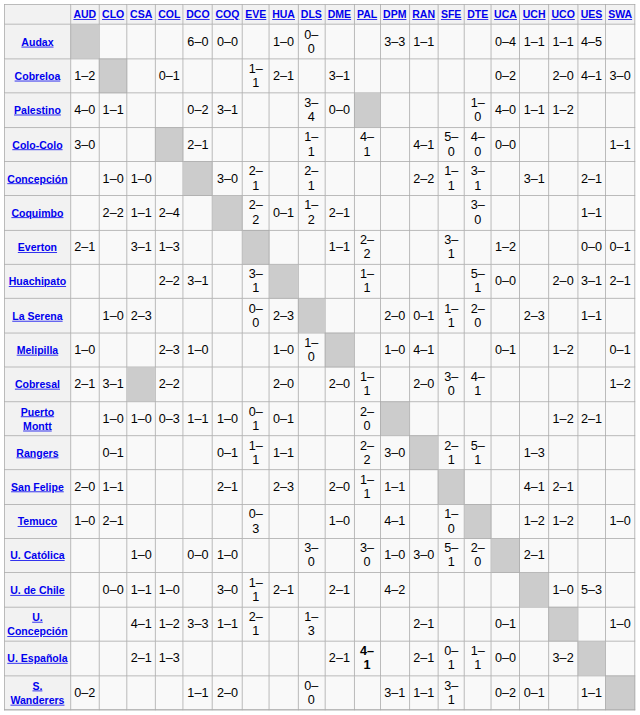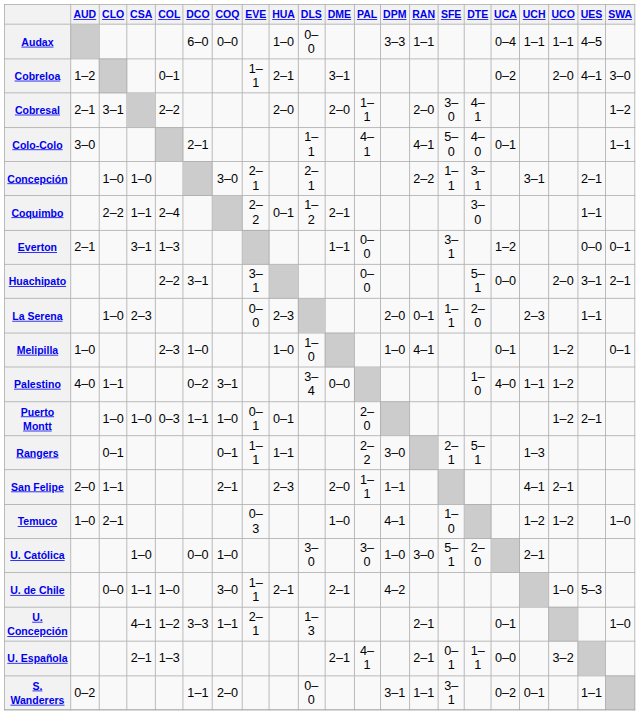rows swapped: Cobresal <-> Palestino
Colo-Colo | UCA: 0–0 -> 0–1
Everton | PAL: 2–2 -> 0–0
Huachipato | PAL: 1–1 -> 0–0
U. Española | PAL: bold -> normal
